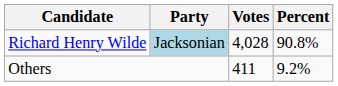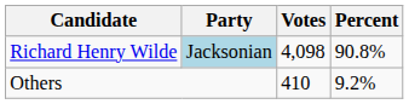Richard Henry Wilde | Votes: 4,028 -> 4,098
Others | Votes: 411 -> 410
